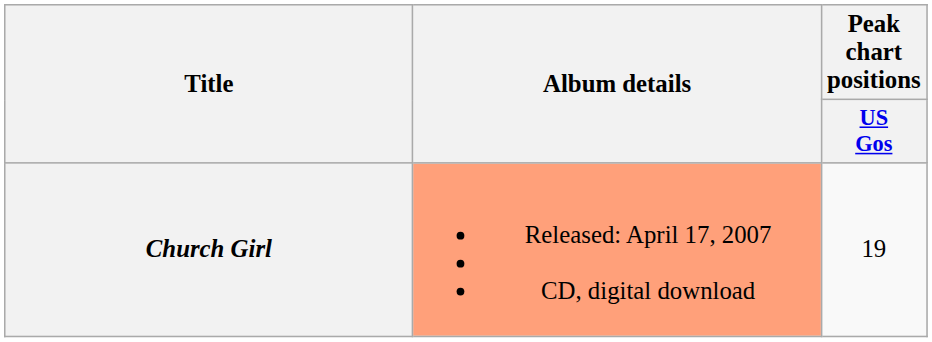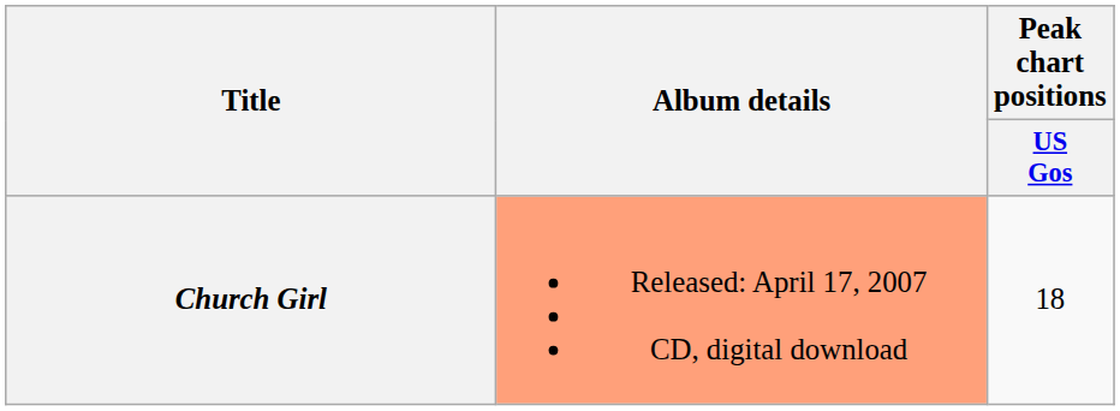Church Girl | Peak chart positions / US Gos: 19 -> 18
